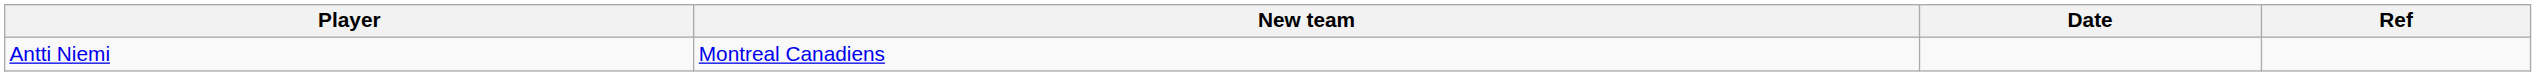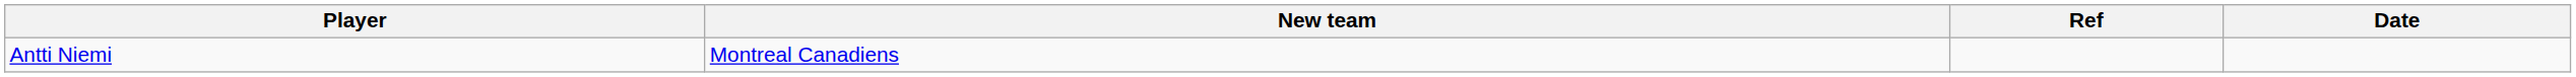columns swapped: Date <-> Ref
